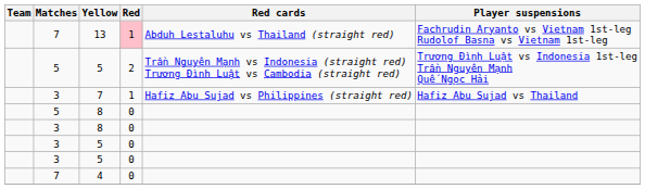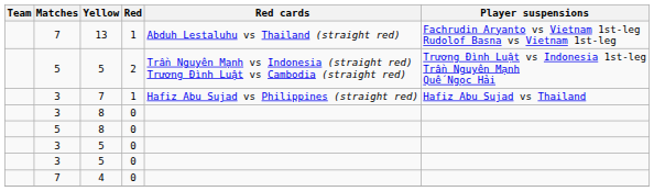13 | Red: pink background -> no background
rows swapped: 3 / 8 <-> 5 / 8
